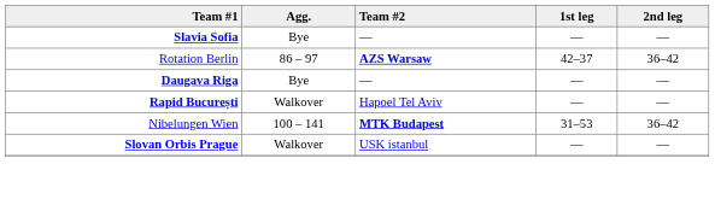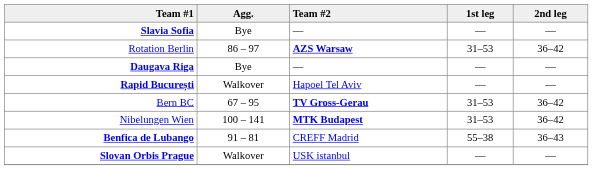Rotation Berlin | 1st leg: 42–37 -> 31–53
+ row: Bern BC | 67 – 95 | TV Gross-Gerau | 31–53 | 36–42
+ row: Benfica de Lubango | 91 – 81 | CREFF Madrid | 55–38 | 36–43
